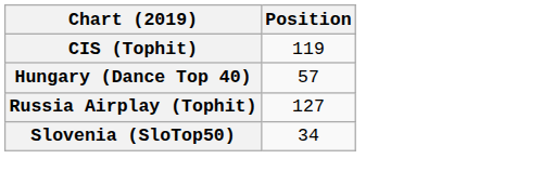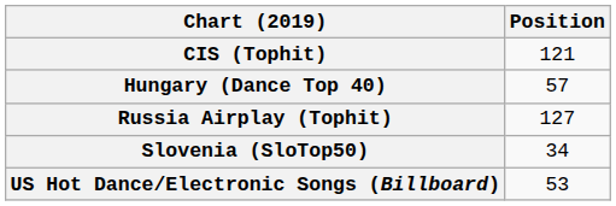CIS (Tophit) | Position: 119 -> 121
+ row: US Hot Dance/Electronic Songs (Billboard) | 53
